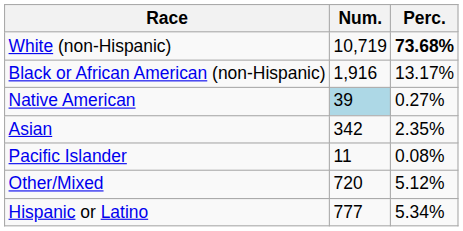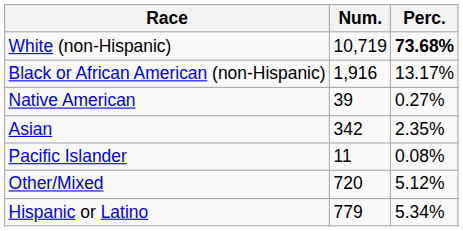Native American | Num.: lightblue background -> no background
Hispanic or Latino | Num.: 777 -> 779
